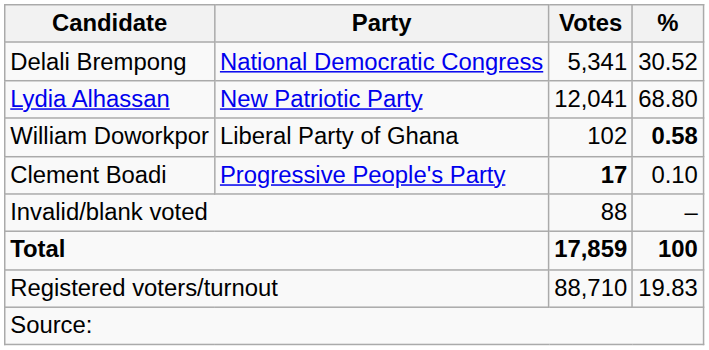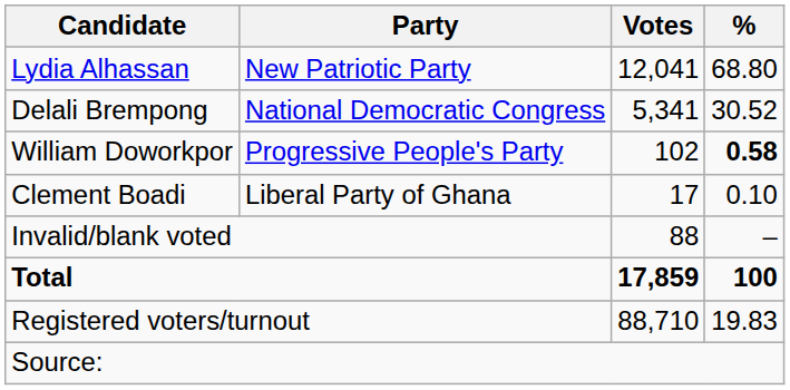rows swapped: Lydia Alhassan <-> Delali Brempong
William Doworkpor | Party: Liberal Party of Ghana -> Progressive People's Party
Clement Boadi | Party: Progressive People's Party -> Liberal Party of Ghana
Clement Boadi | Votes: bold -> normal
